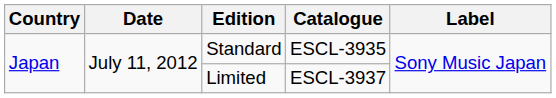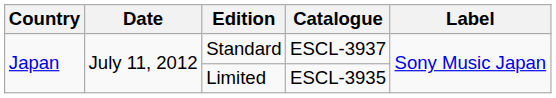Standard | Catalogue: ESCL-3935 -> ESCL-3937
Limited | Catalogue: ESCL-3937 -> ESCL-3935
